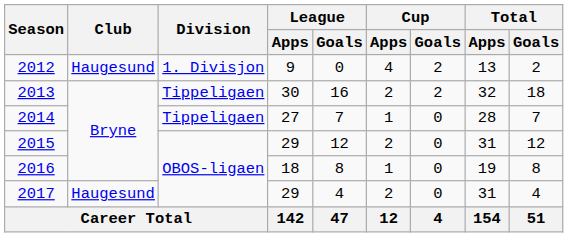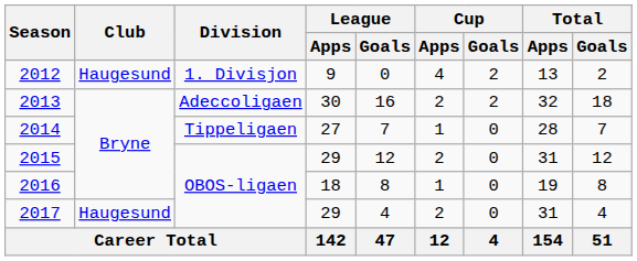2013 | Division: Tippeligaen -> Adeccoligaen
